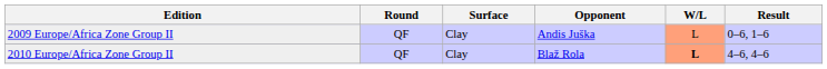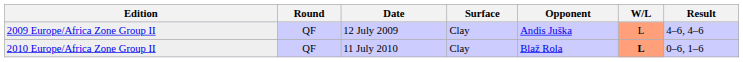+ column: Date | 12 July 2009 | 11 July 2010
2009 Europe/Africa Zone Group II | Result: 0–6, 1–6 -> 4–6, 4–6
2010 Europe/Africa Zone Group II | Result: 4–6, 4–6 -> 0–6, 1–6
